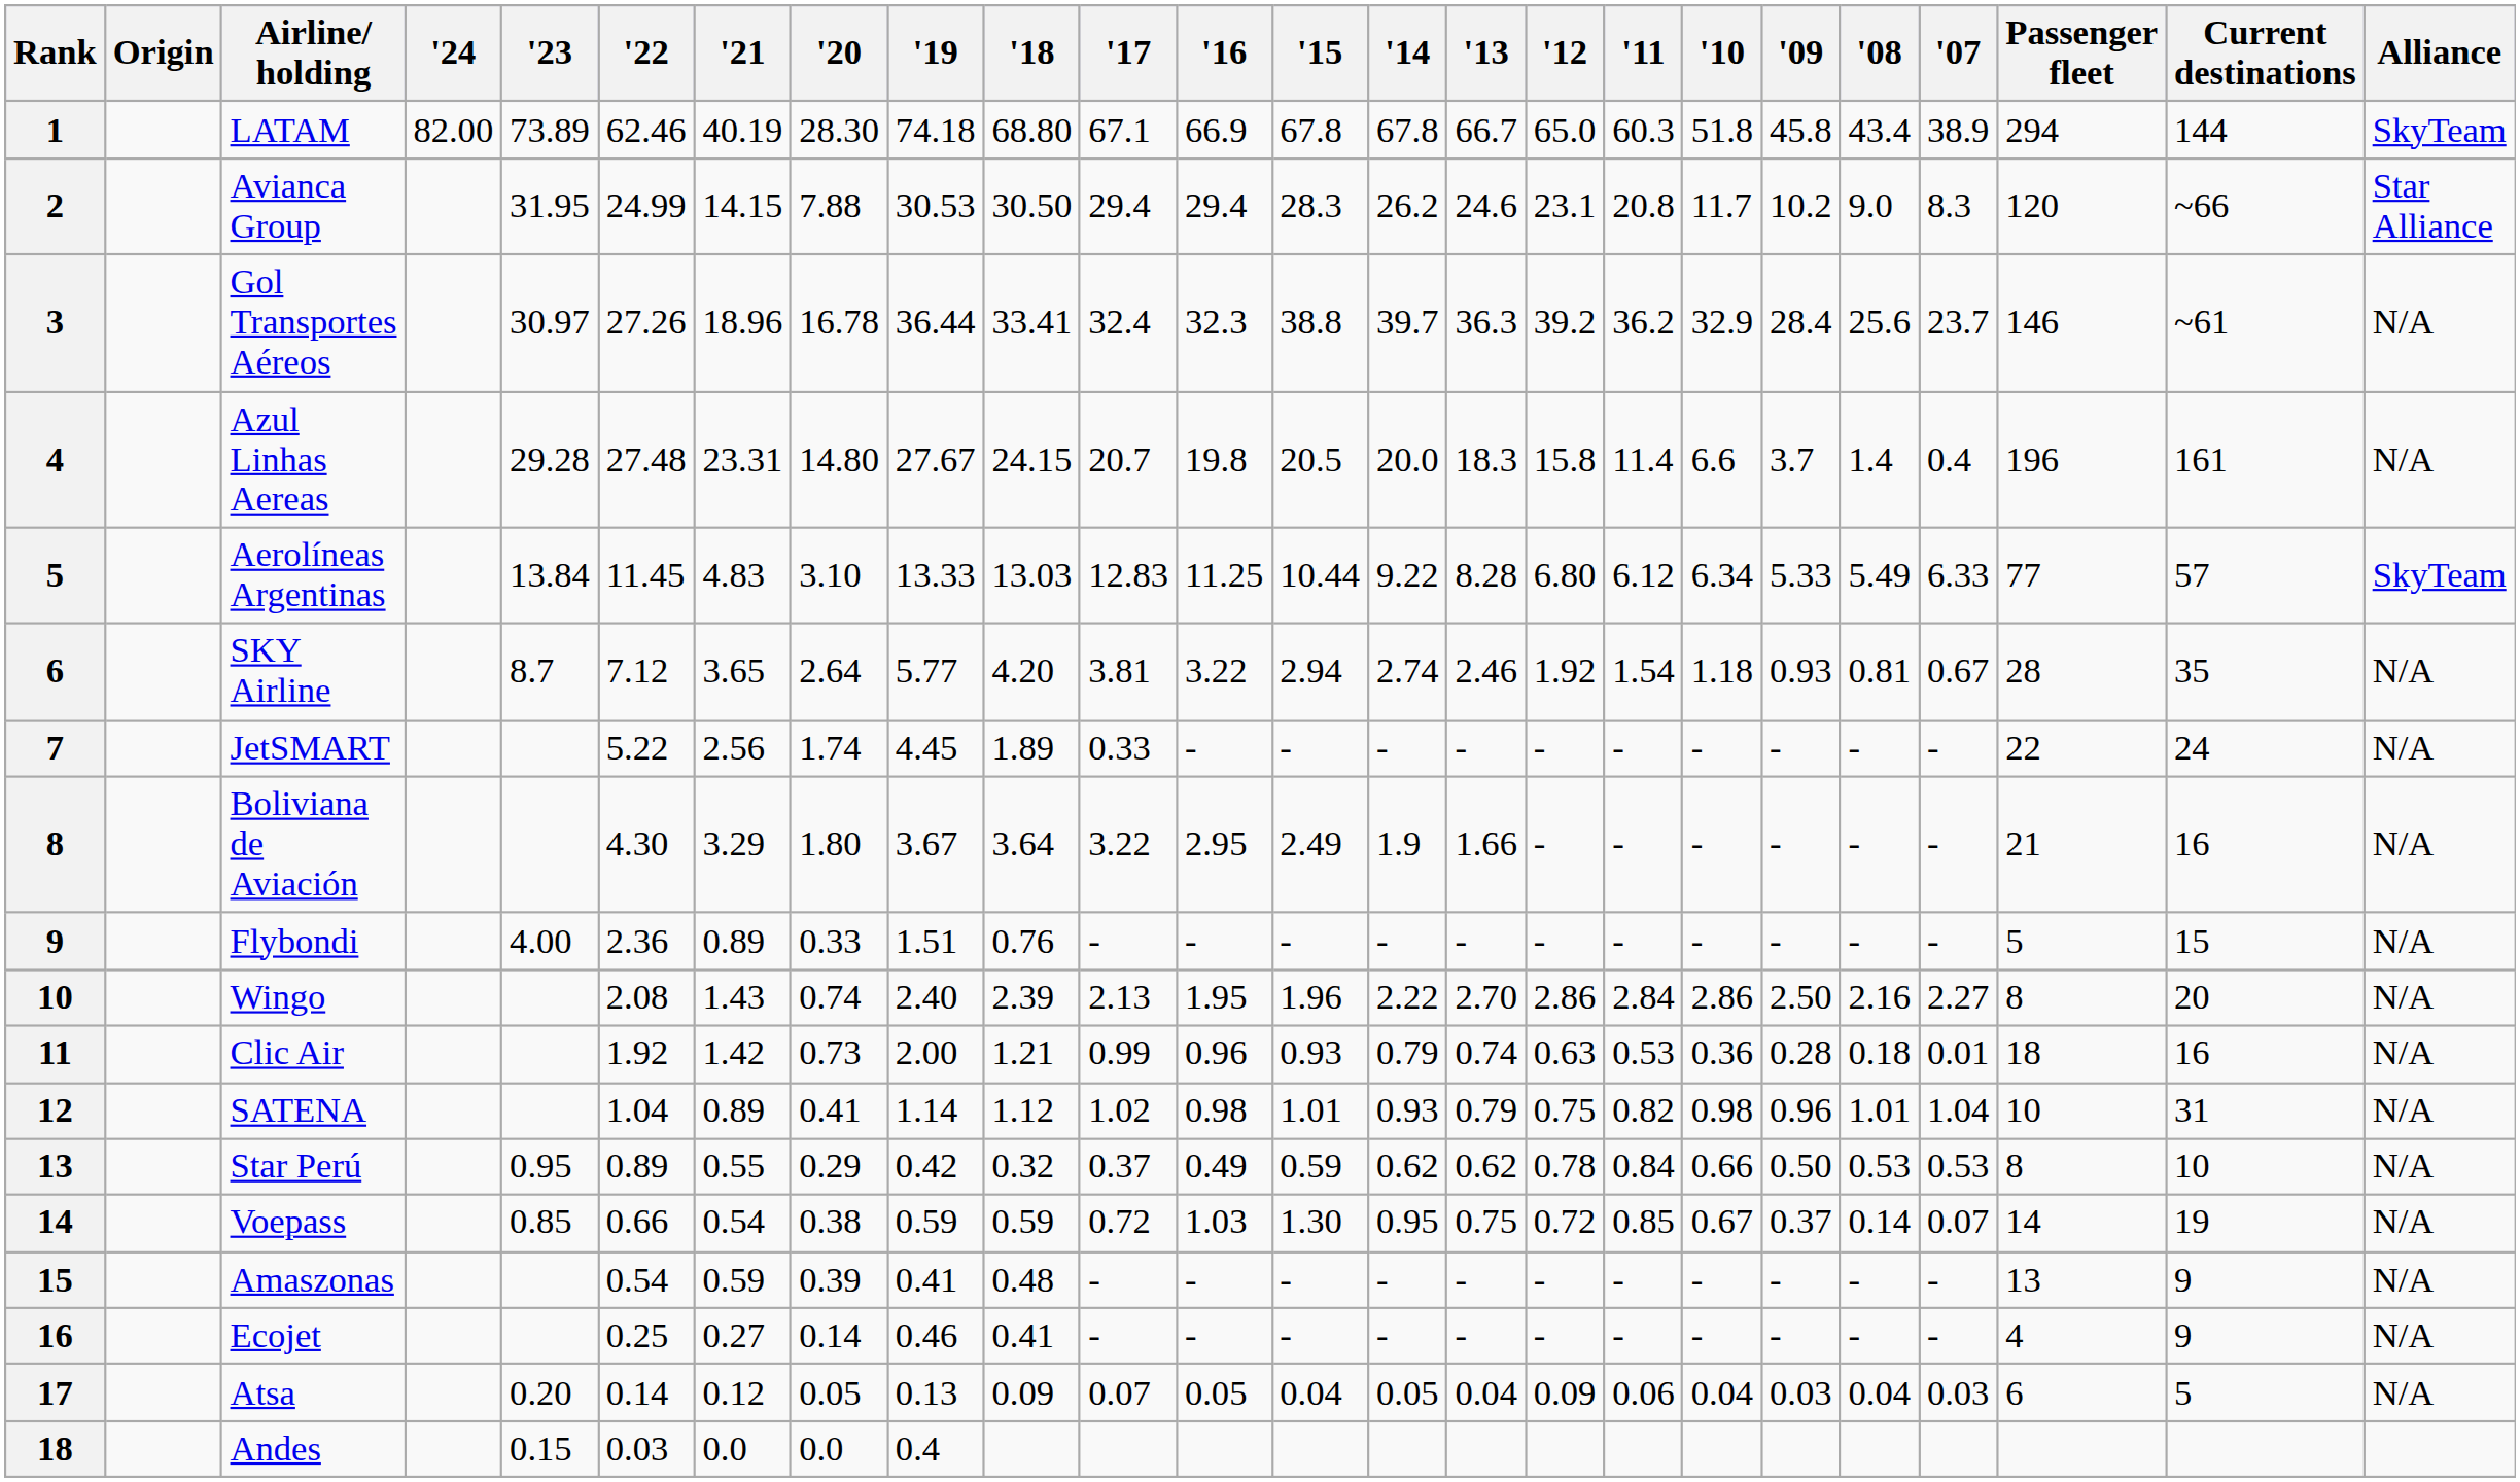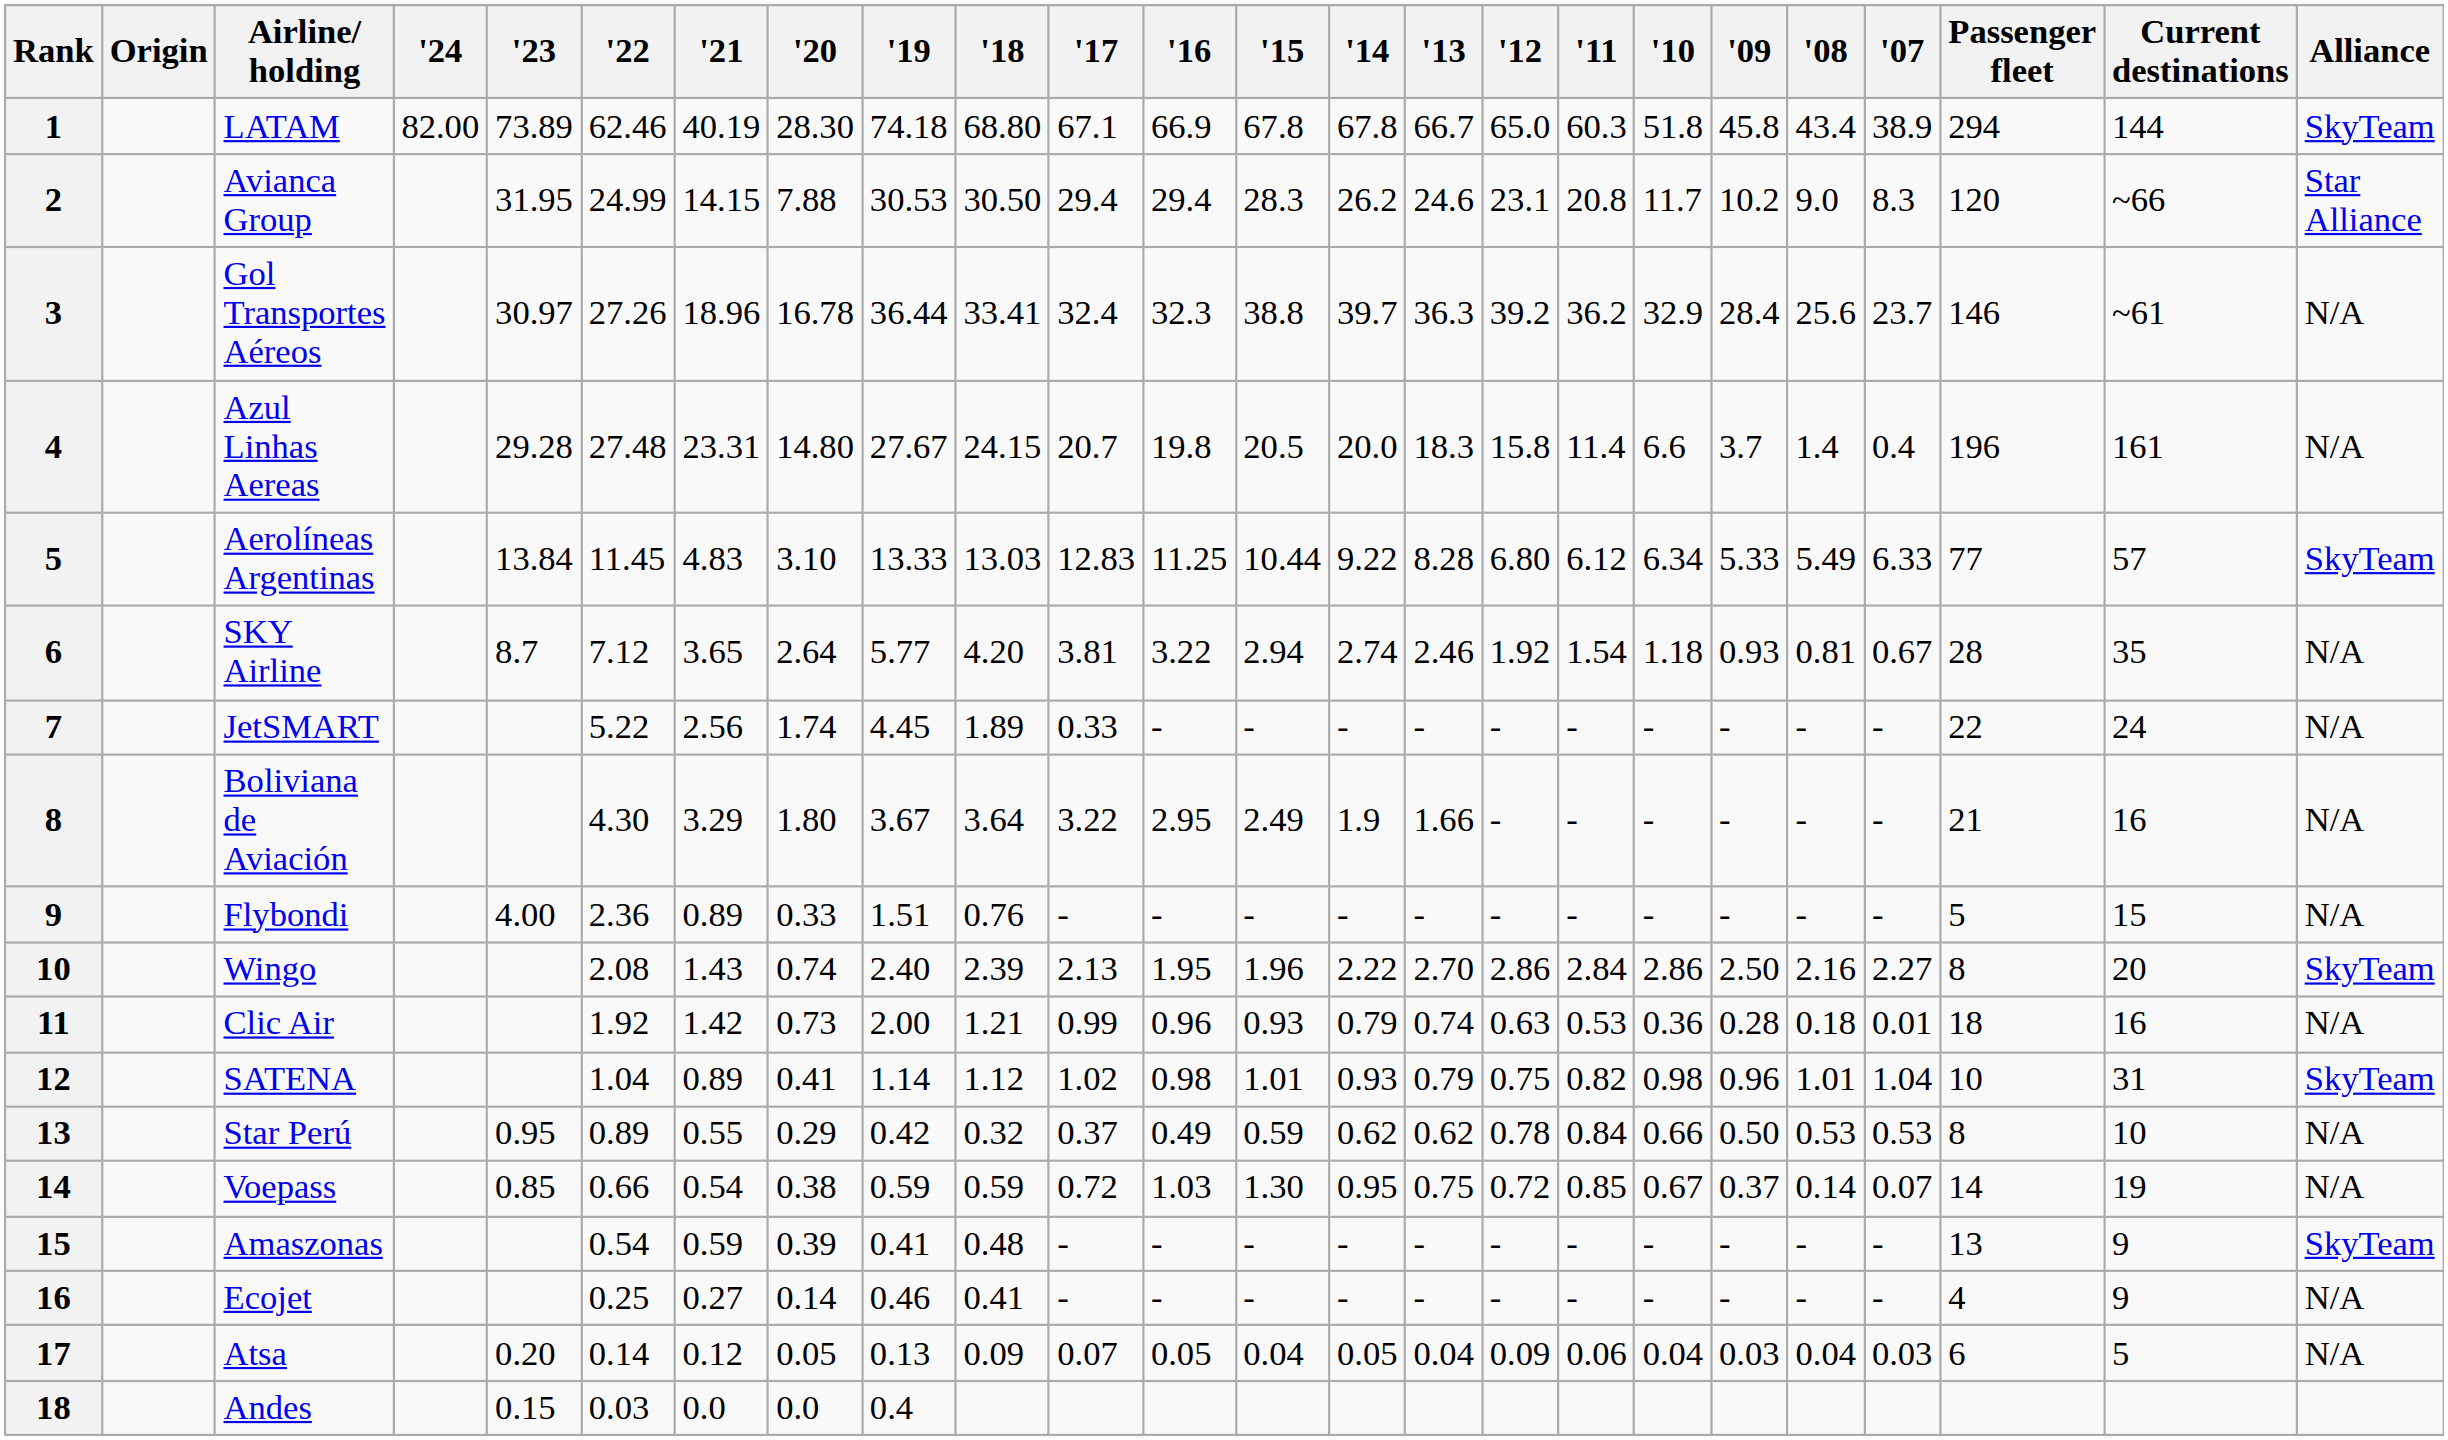Wingo | Alliance: N/A -> SkyTeam
SATENA | Alliance: N/A -> SkyTeam
Amaszonas | Alliance: N/A -> SkyTeam
